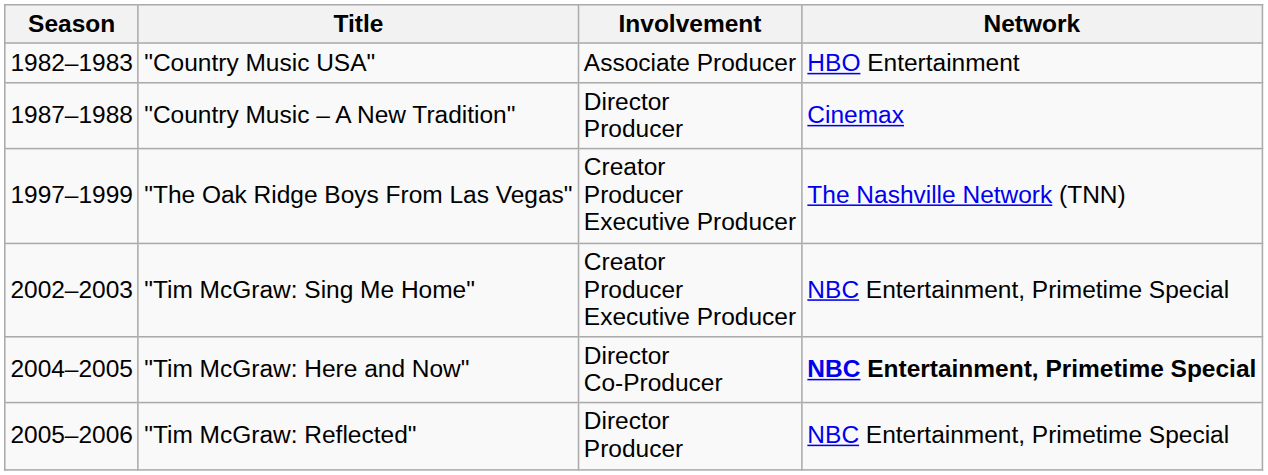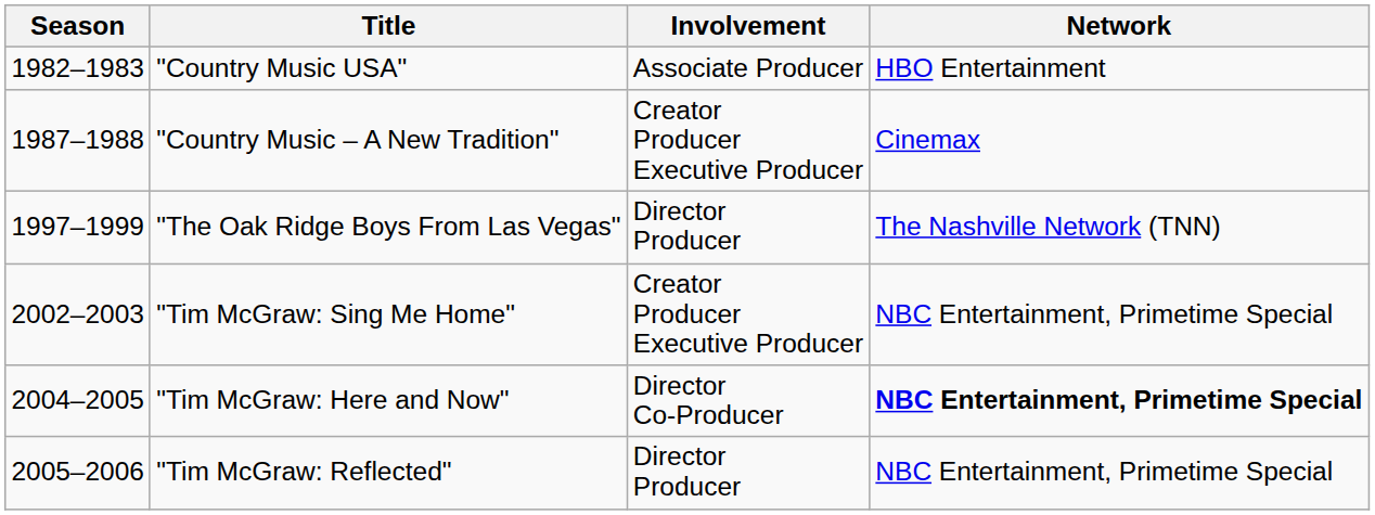"Country Music – A New Tradition" | Involvement: Director Producer -> Creator Producer Executive Producer
"The Oak Ridge Boys From Las Vegas" | Involvement: Creator Producer Executive Producer -> Director Producer
